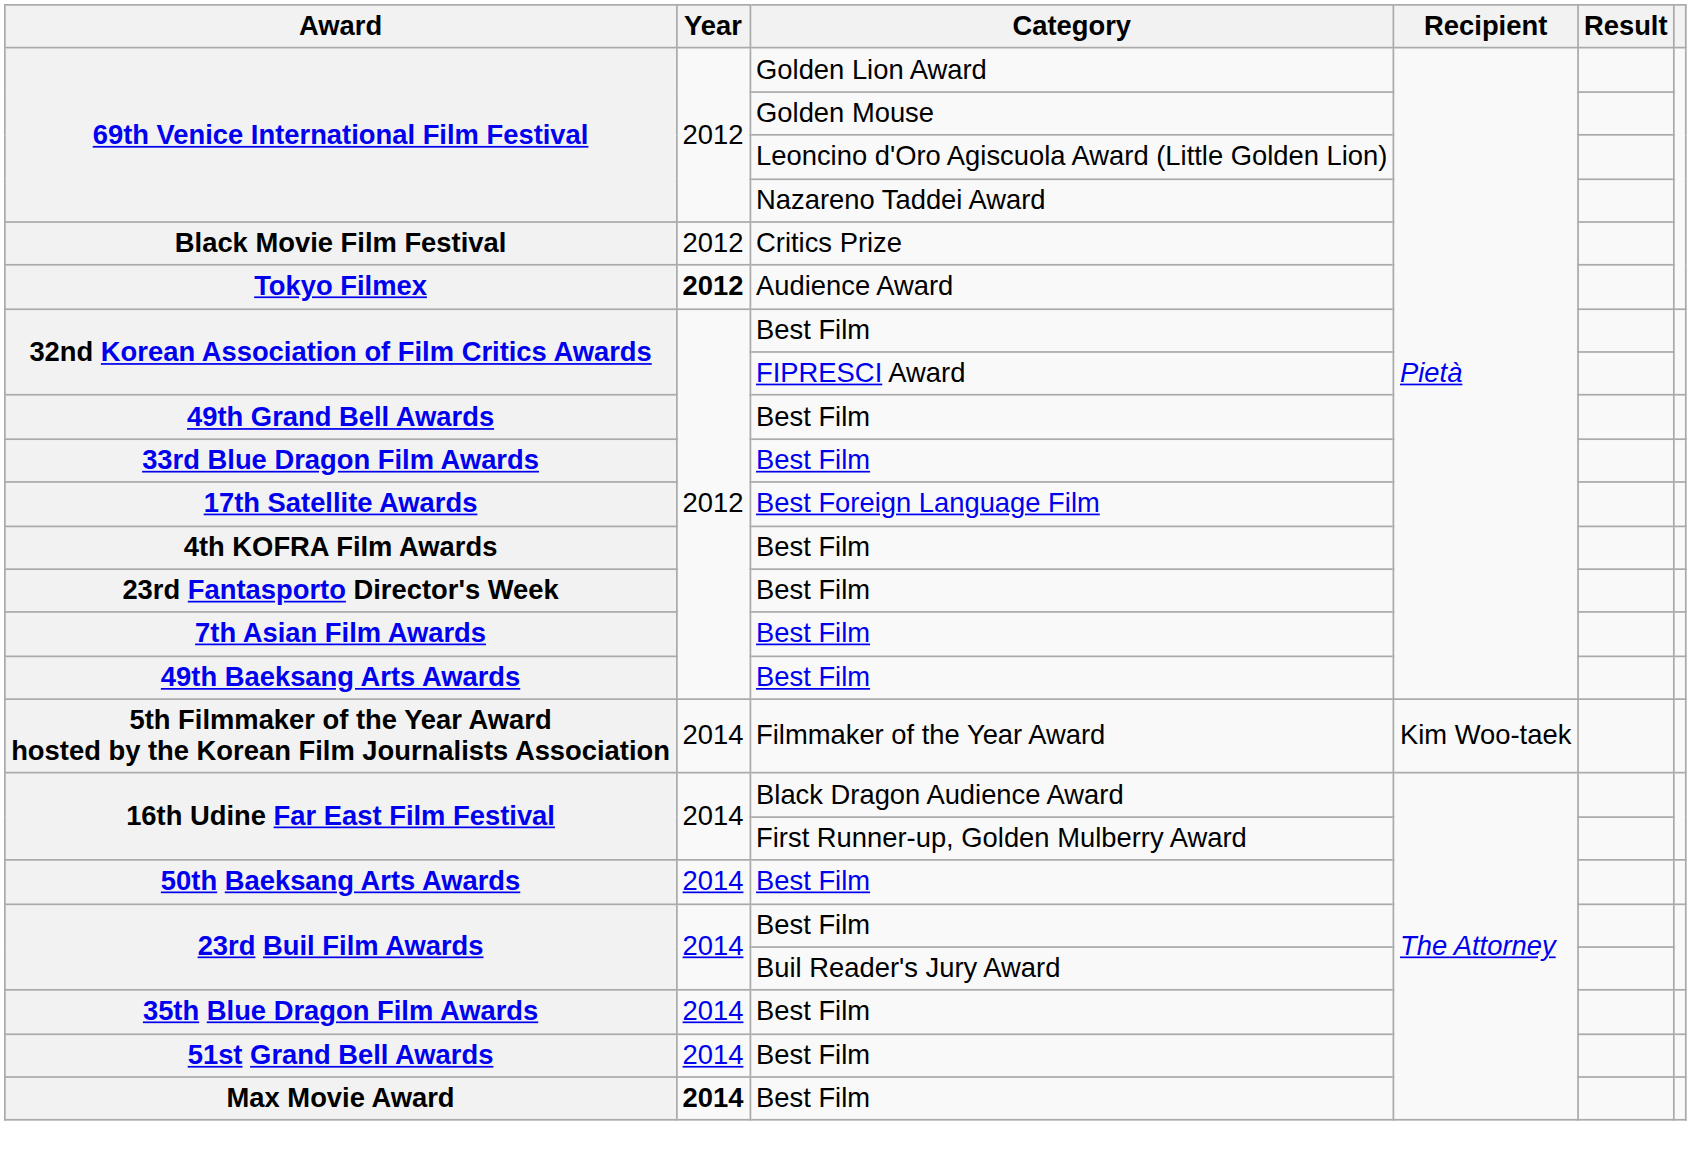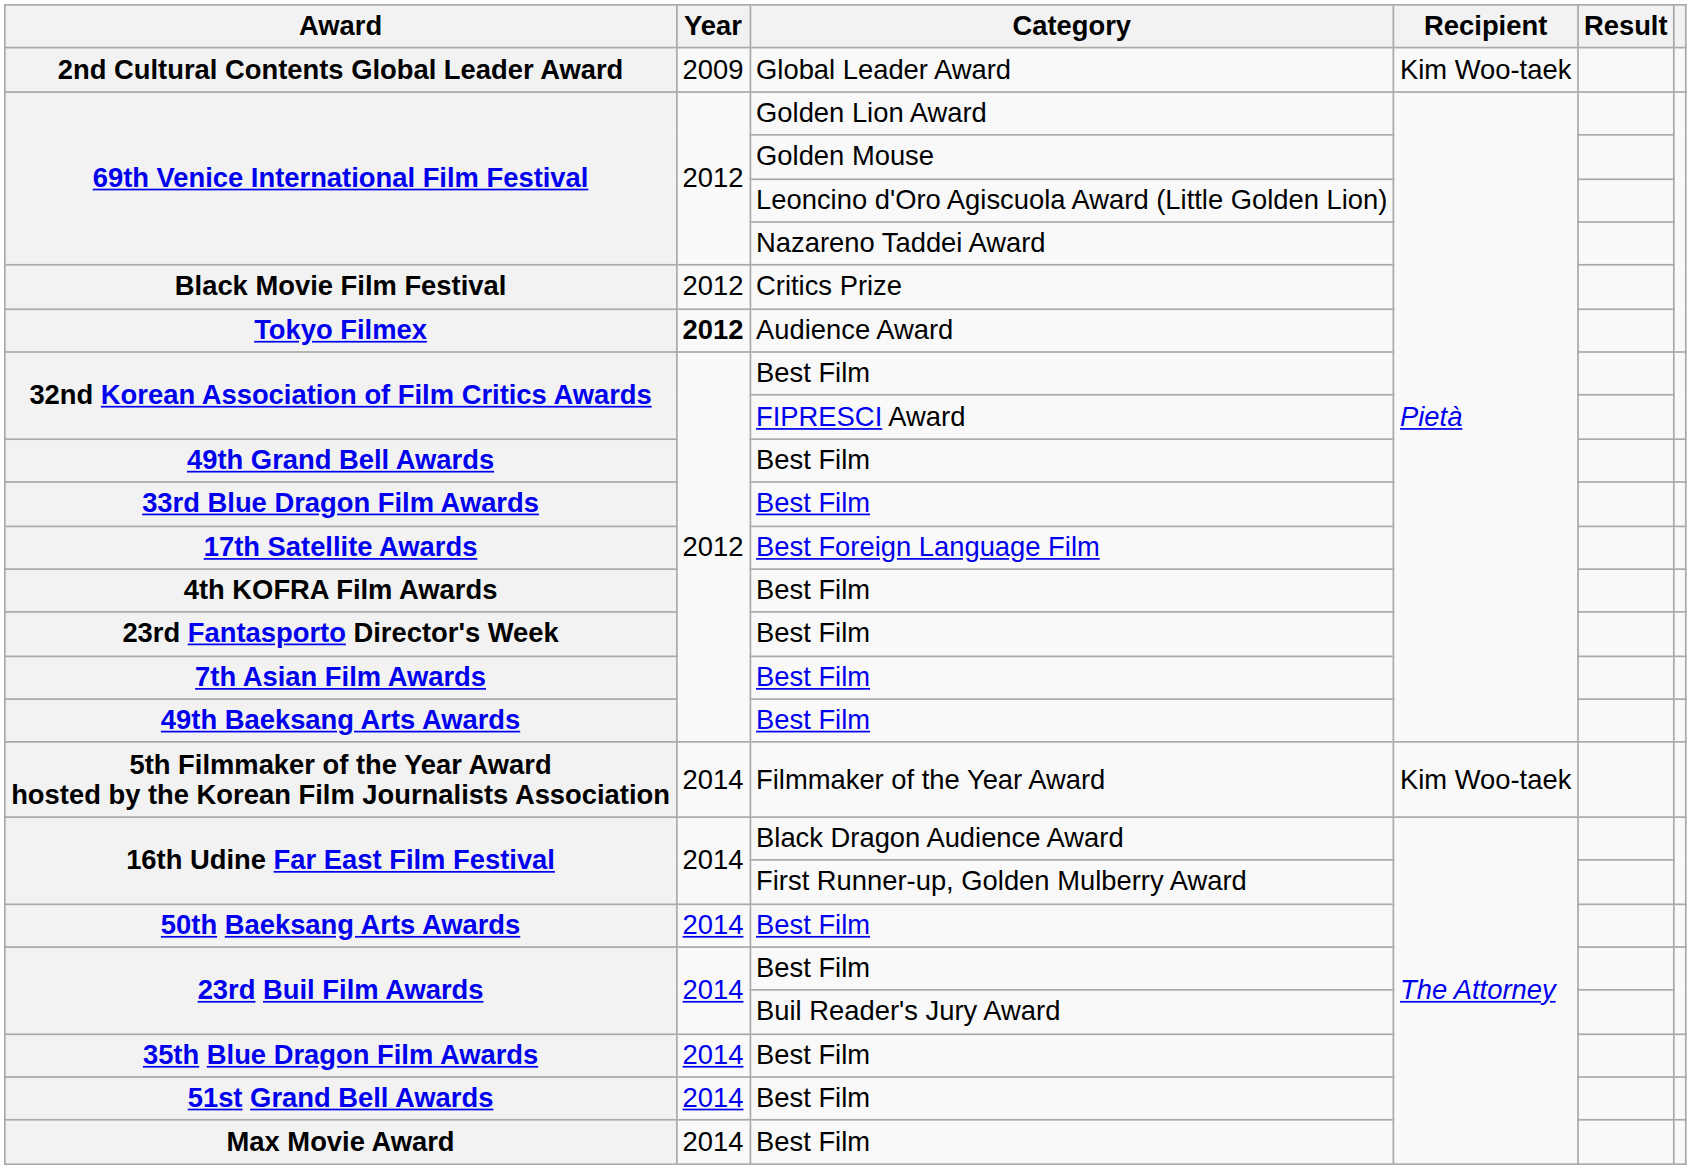+ row: 2nd Cultural Contents Global Leader Award | 2009 | Global Leader Award | Kim Woo-taek
Max Movie Award | Year: bold -> normal
